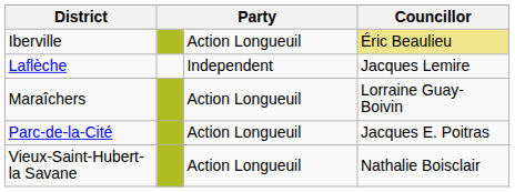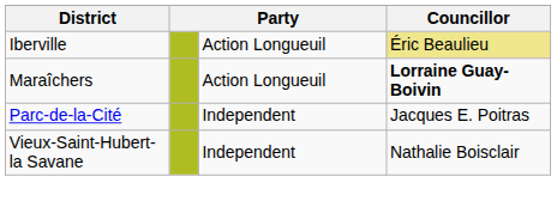- row: Laflèche | Independent | Jacques Lemire
Maraîchers | Councillor: normal -> bold
Parc-de-la-Cité | column 3: Action Longueuil -> Independent
Vieux-Saint-Hubert-la Savane | column 3: Action Longueuil -> Independent
